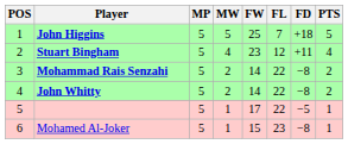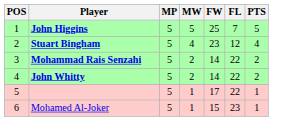- column: FD | +18 | +11 | −8 | −8 | −5 | −8
